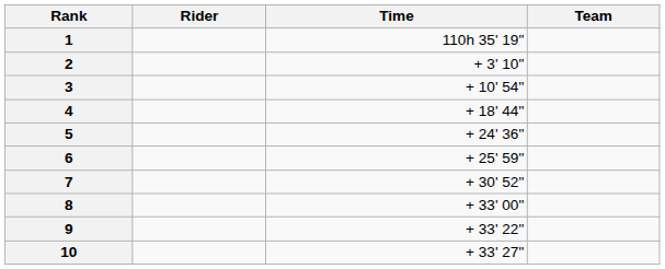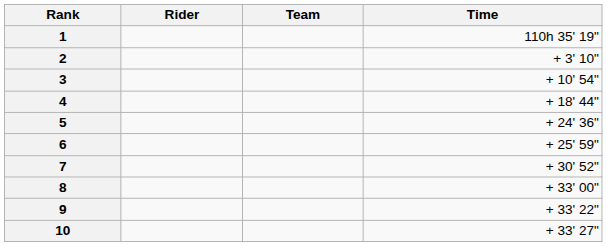columns swapped: Team <-> Time
